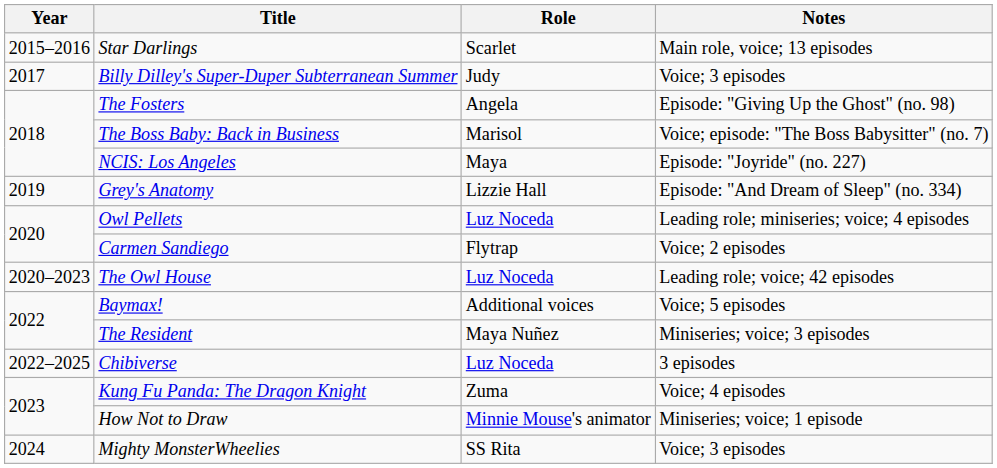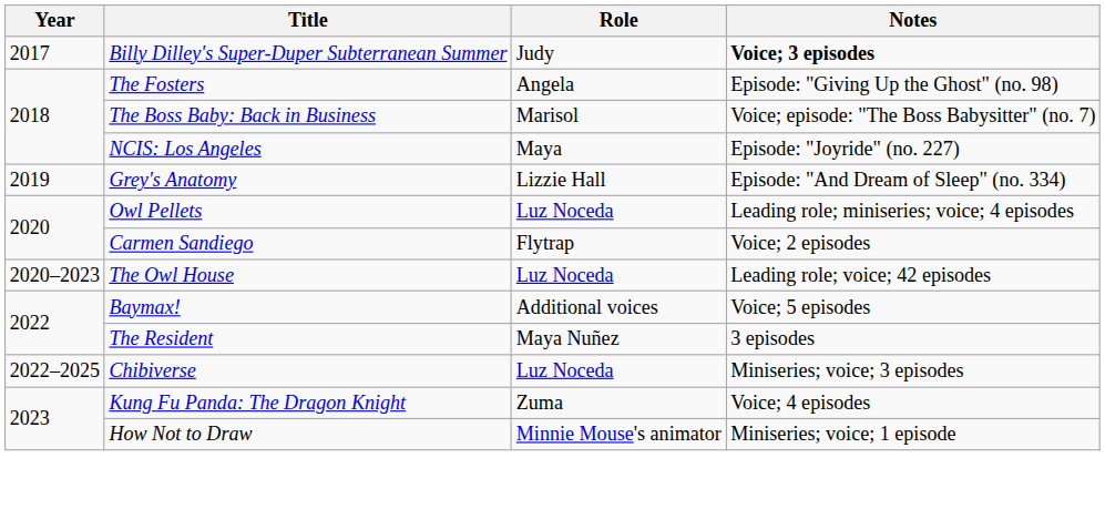- row: 2015–2016 | Star Darlings | Scarlet | Main role, voice; 13 episodes
Billy Dilley's Super-Duper Subterranean Summer | Notes: normal -> bold
The Resident | Notes: Miniseries; voice; 3 episodes -> 3 episodes
Chibiverse | Notes: 3 episodes -> Miniseries; voice; 3 episodes
- row: 2024 | Mighty MonsterWheelies | SS Rita | Voice; 3 episodes
